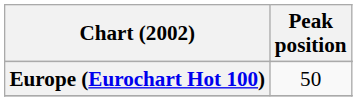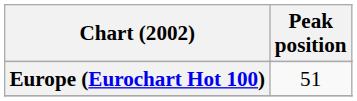Europe (Eurochart Hot 100) | Peak position: 50 -> 51
